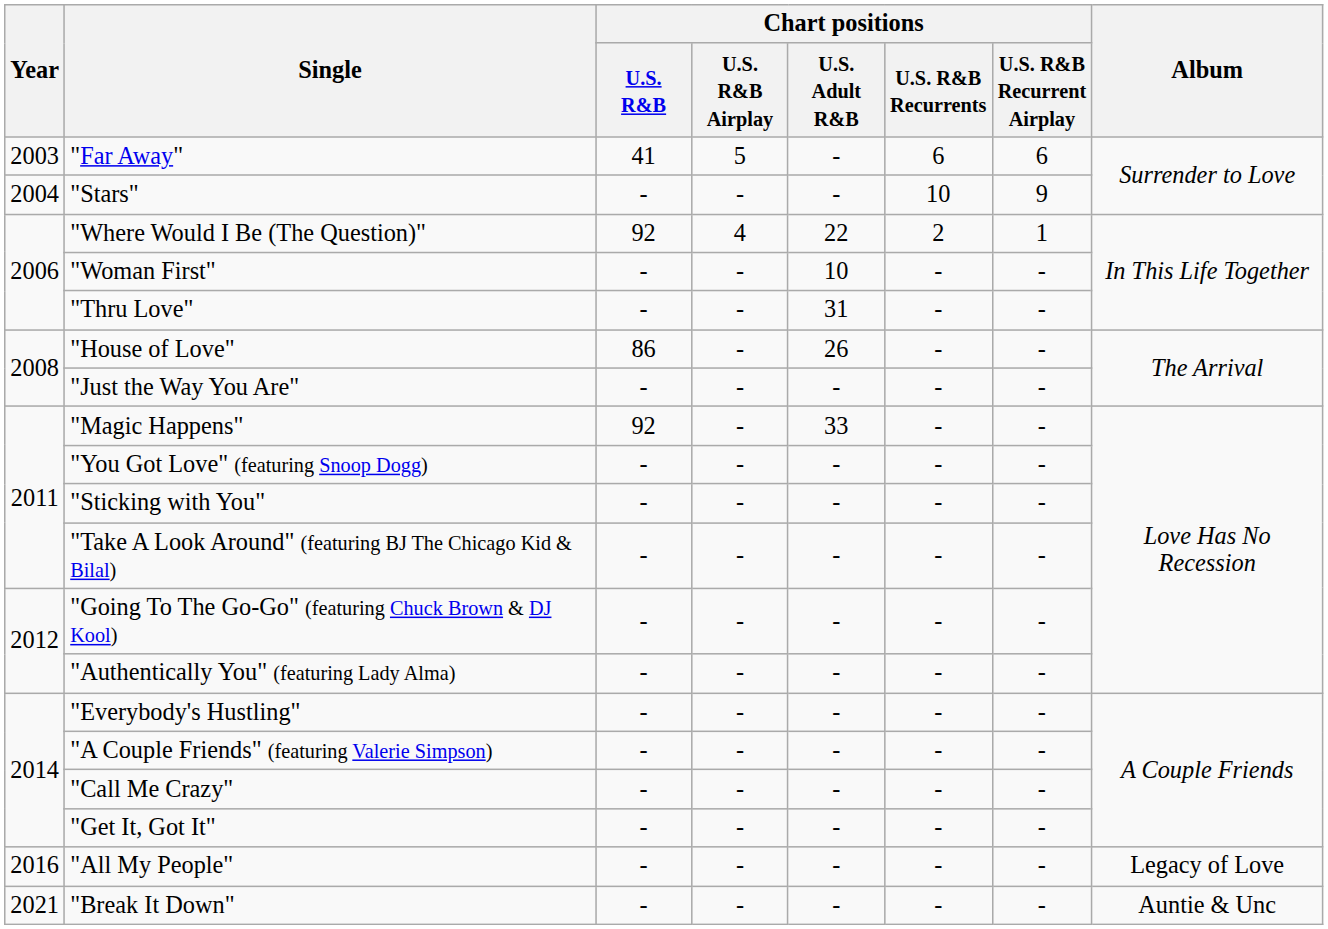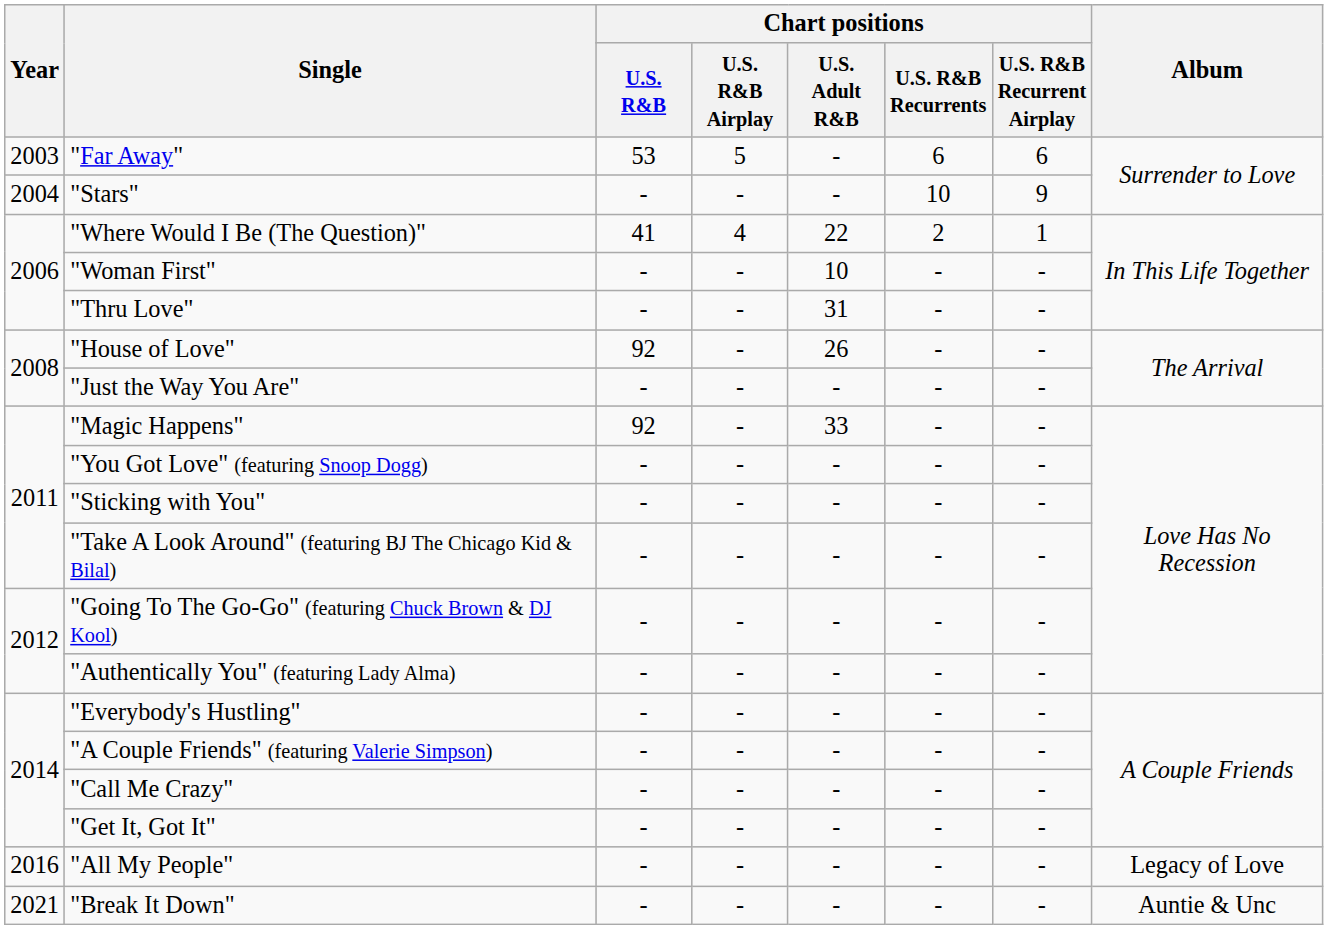"Far Away" | Chart positions / U.S. R&B: 41 -> 53
"Where Would I Be (The Question)" | Chart positions / U.S. R&B: 92 -> 41
"House of Love" | Chart positions / U.S. R&B: 86 -> 92
